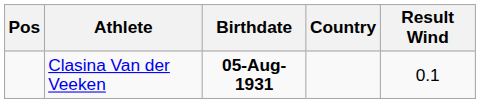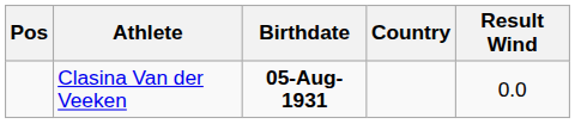Clasina Van der Veeken | Result Wind: 0.1 -> 0.0
